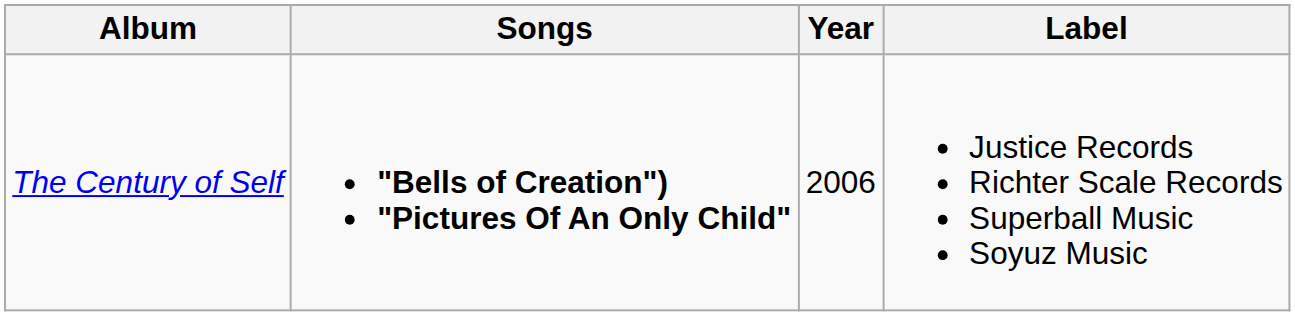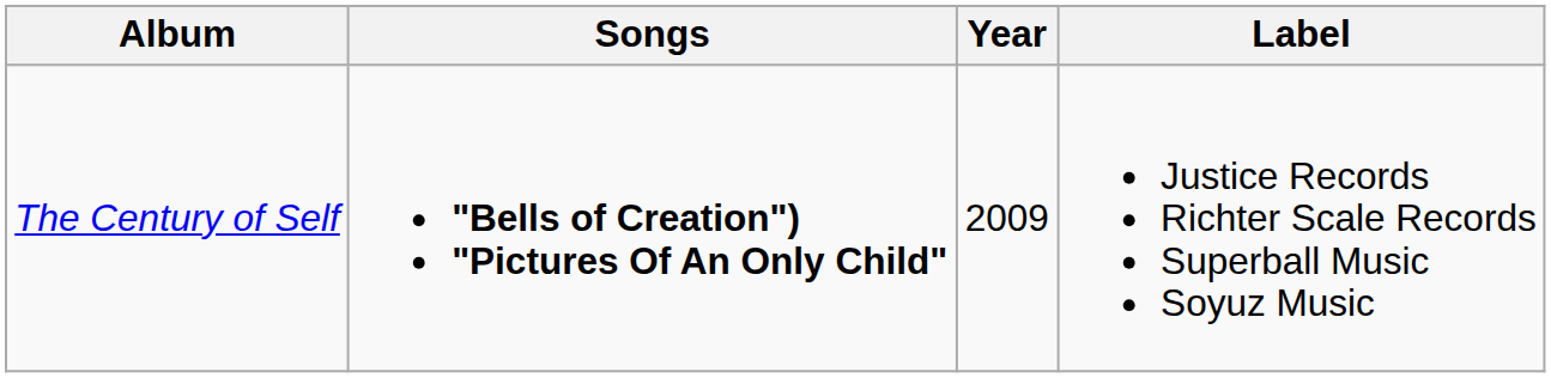The Century of Self | Year: 2006 -> 2009
